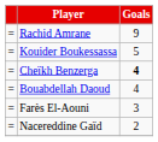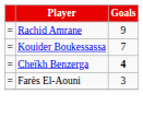Kouider Boukessassa | Goals: 5 -> 7
- row: = | Bouabdellah Daoud | 4
- row: = | Nacereddine Gaïd | 2
